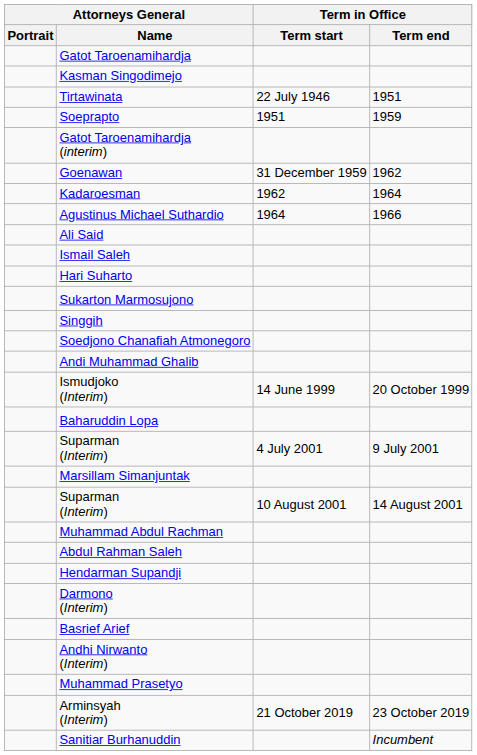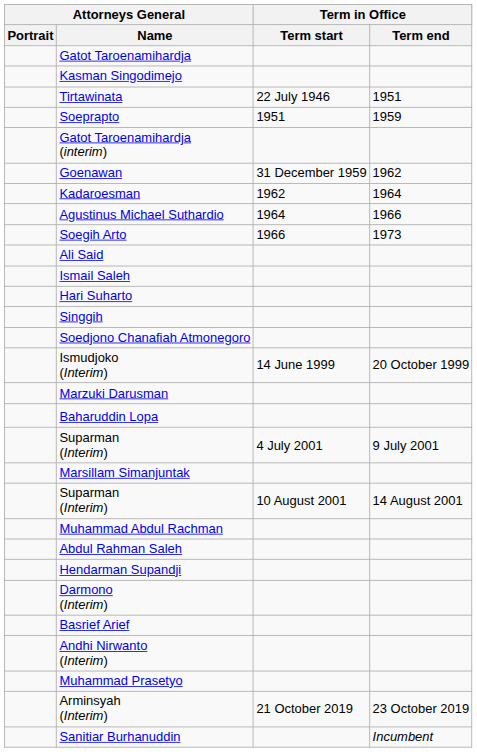+ row: Soegih Arto | 1966 | 1973
- row: Sukarton Marmosujono
- row: Andi Muhammad Ghalib
+ row: Marzuki Darusman
